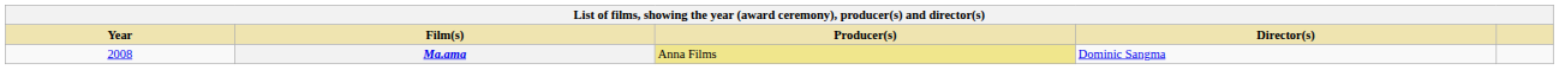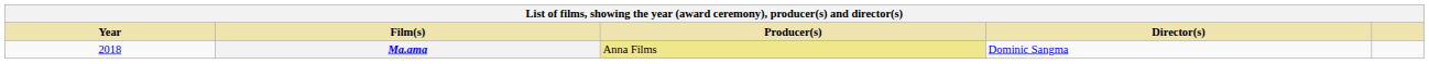Ma.ama | Year: 2008 -> 2018
